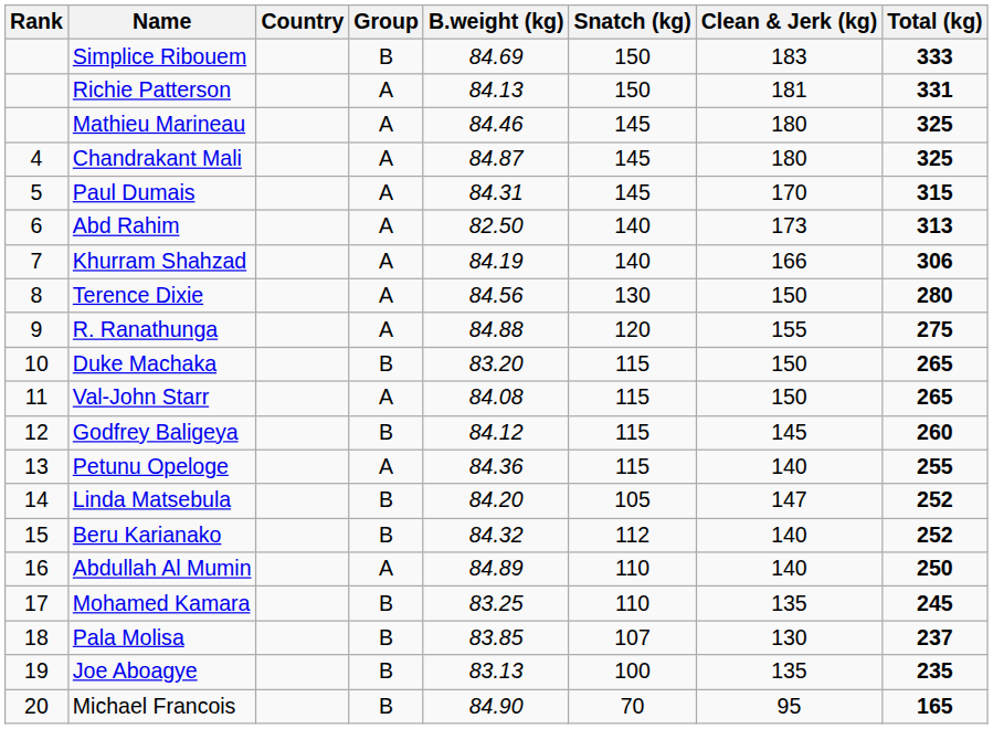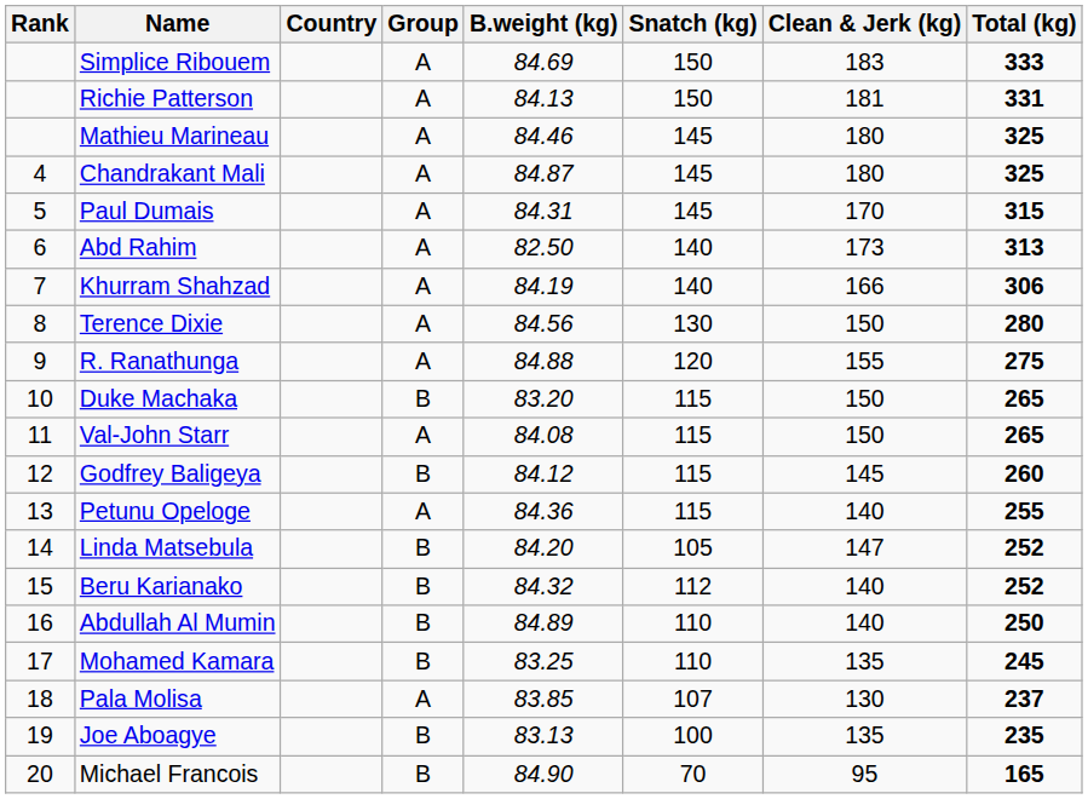Simplice Ribouem | Group: B -> A
Abdullah Al Mumin | Group: A -> B
Pala Molisa | Group: B -> A
